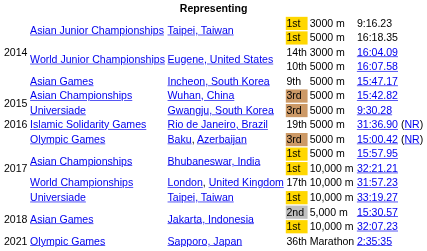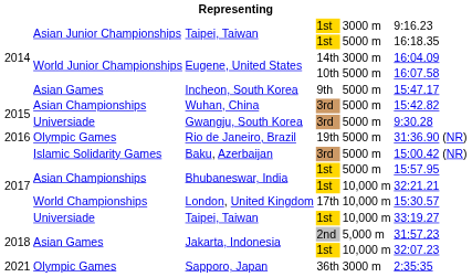Rio de Janeiro, Brazil | column 2: Islamic Solidarity Games -> Olympic Games
Baku, Azerbaijan | column 2: Olympic Games -> Islamic Solidarity Games
London, United Kingdom | column 6: 31:57.23 -> 15:30.57
Jakarta, Indonesia / 2nd | column 6: 15:30.57 -> 31:57.23
Sapporo, Japan | column 5: Marathon -> 3000 m
